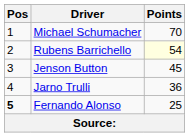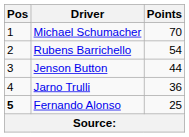Rubens Barrichello | Points: lightyellow background -> no background
Jenson Button | Points: 45 -> 44
